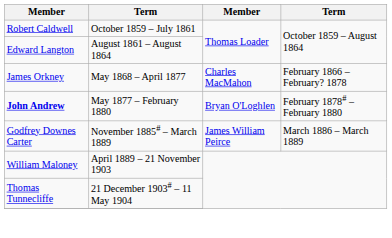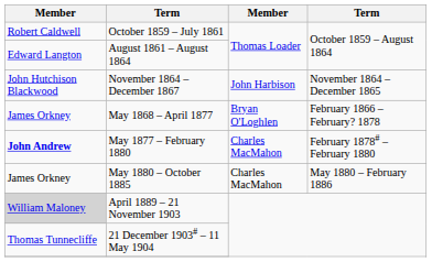+ row: John Hutchison Blackwood | November 1864 – December 1867 | John Harbison | November 1864 – December 1865
May 1868 – April 1877 | column 3: Charles MacMahon -> Bryan O'Loghlen
May 1877 – February 1880 | column 3: Bryan O'Loghlen -> Charles MacMahon
+ row: James Orkney | May 1880 – October 1885 | Charles MacMahon | May 1880 – February 1886
- row: Godfrey Downes Carter | November 1885# – March 1889 | James William Peirce | March 1886 – March 1889
April 1889 – 21 November 1903 | column 1: no background -> lightgrey background
